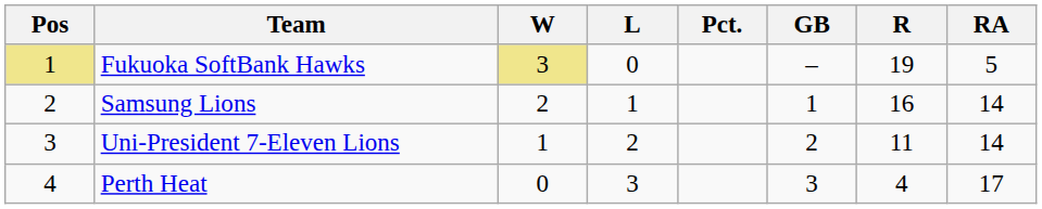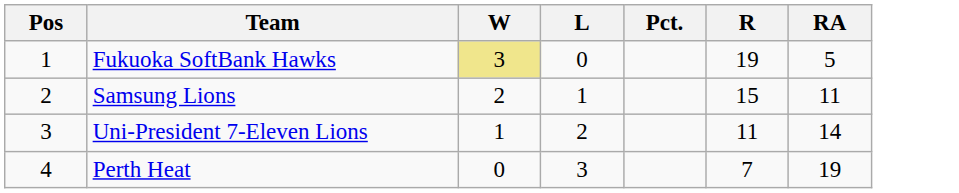- column: GB | – | 1 | 2 | 3
Fukuoka SoftBank Hawks | Pos: khaki background -> no background
Samsung Lions | R: 16 -> 15
Samsung Lions | RA: 14 -> 11
Perth Heat | R: 4 -> 7
Perth Heat | RA: 17 -> 19
